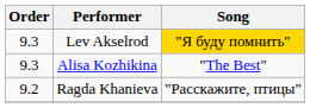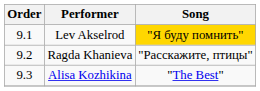Lev Akselrod | Order: 9.3 -> 9.1
rows swapped: Ragda Khanieva <-> Alisa Kozhikina
